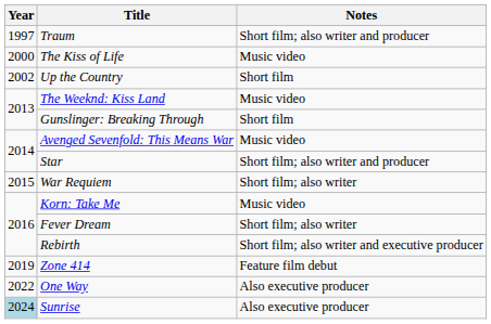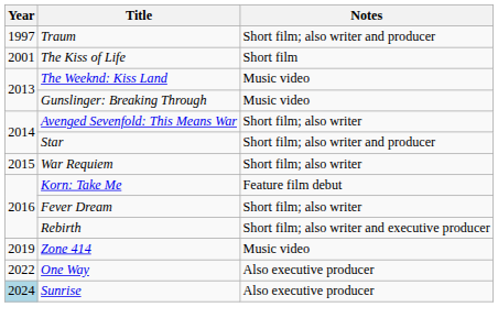The Kiss of Life | Year: 2000 -> 2001
The Kiss of Life | Notes: Music video -> Short film
- row: 2002 | Up the Country | Short film
Gunslinger: Breaking Through | Notes: Short film -> Music video
Avenged Sevenfold: This Means War | Notes: Music video -> Short film; also writer
Korn: Take Me | Notes: Music video -> Feature film debut
Zone 414 | Notes: Feature film debut -> Music video
